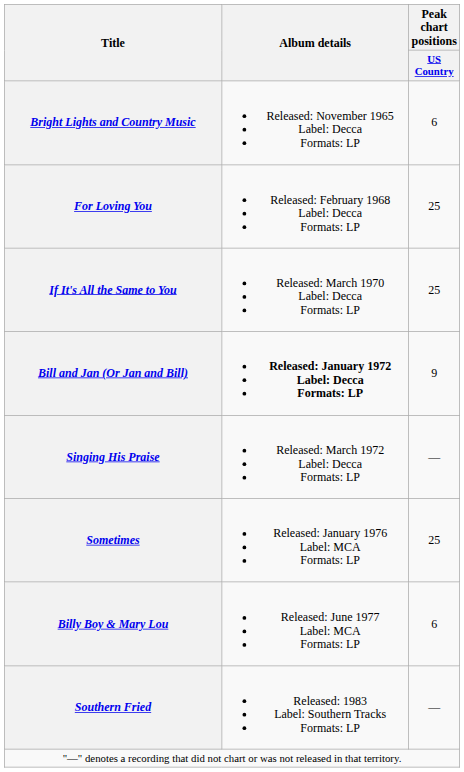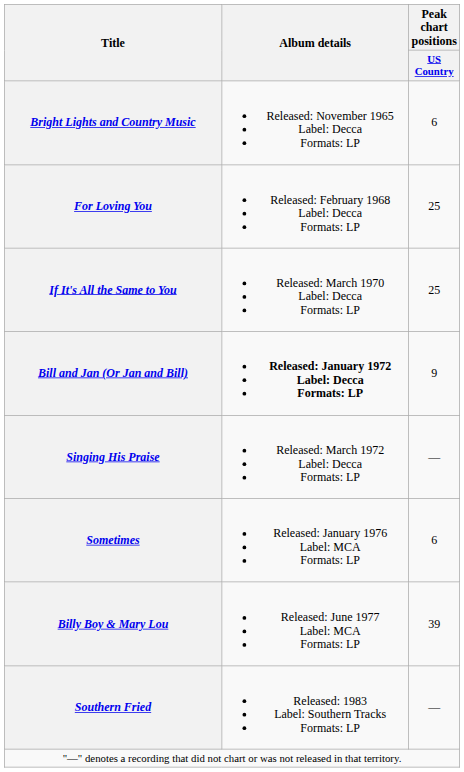Sometimes | Peak chart positions / US Country: 25 -> 6
Billy Boy & Mary Lou | Peak chart positions / US Country: 6 -> 39
